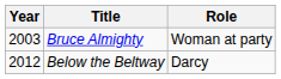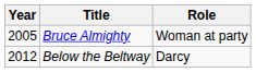Bruce Almighty | Year: 2003 -> 2005
